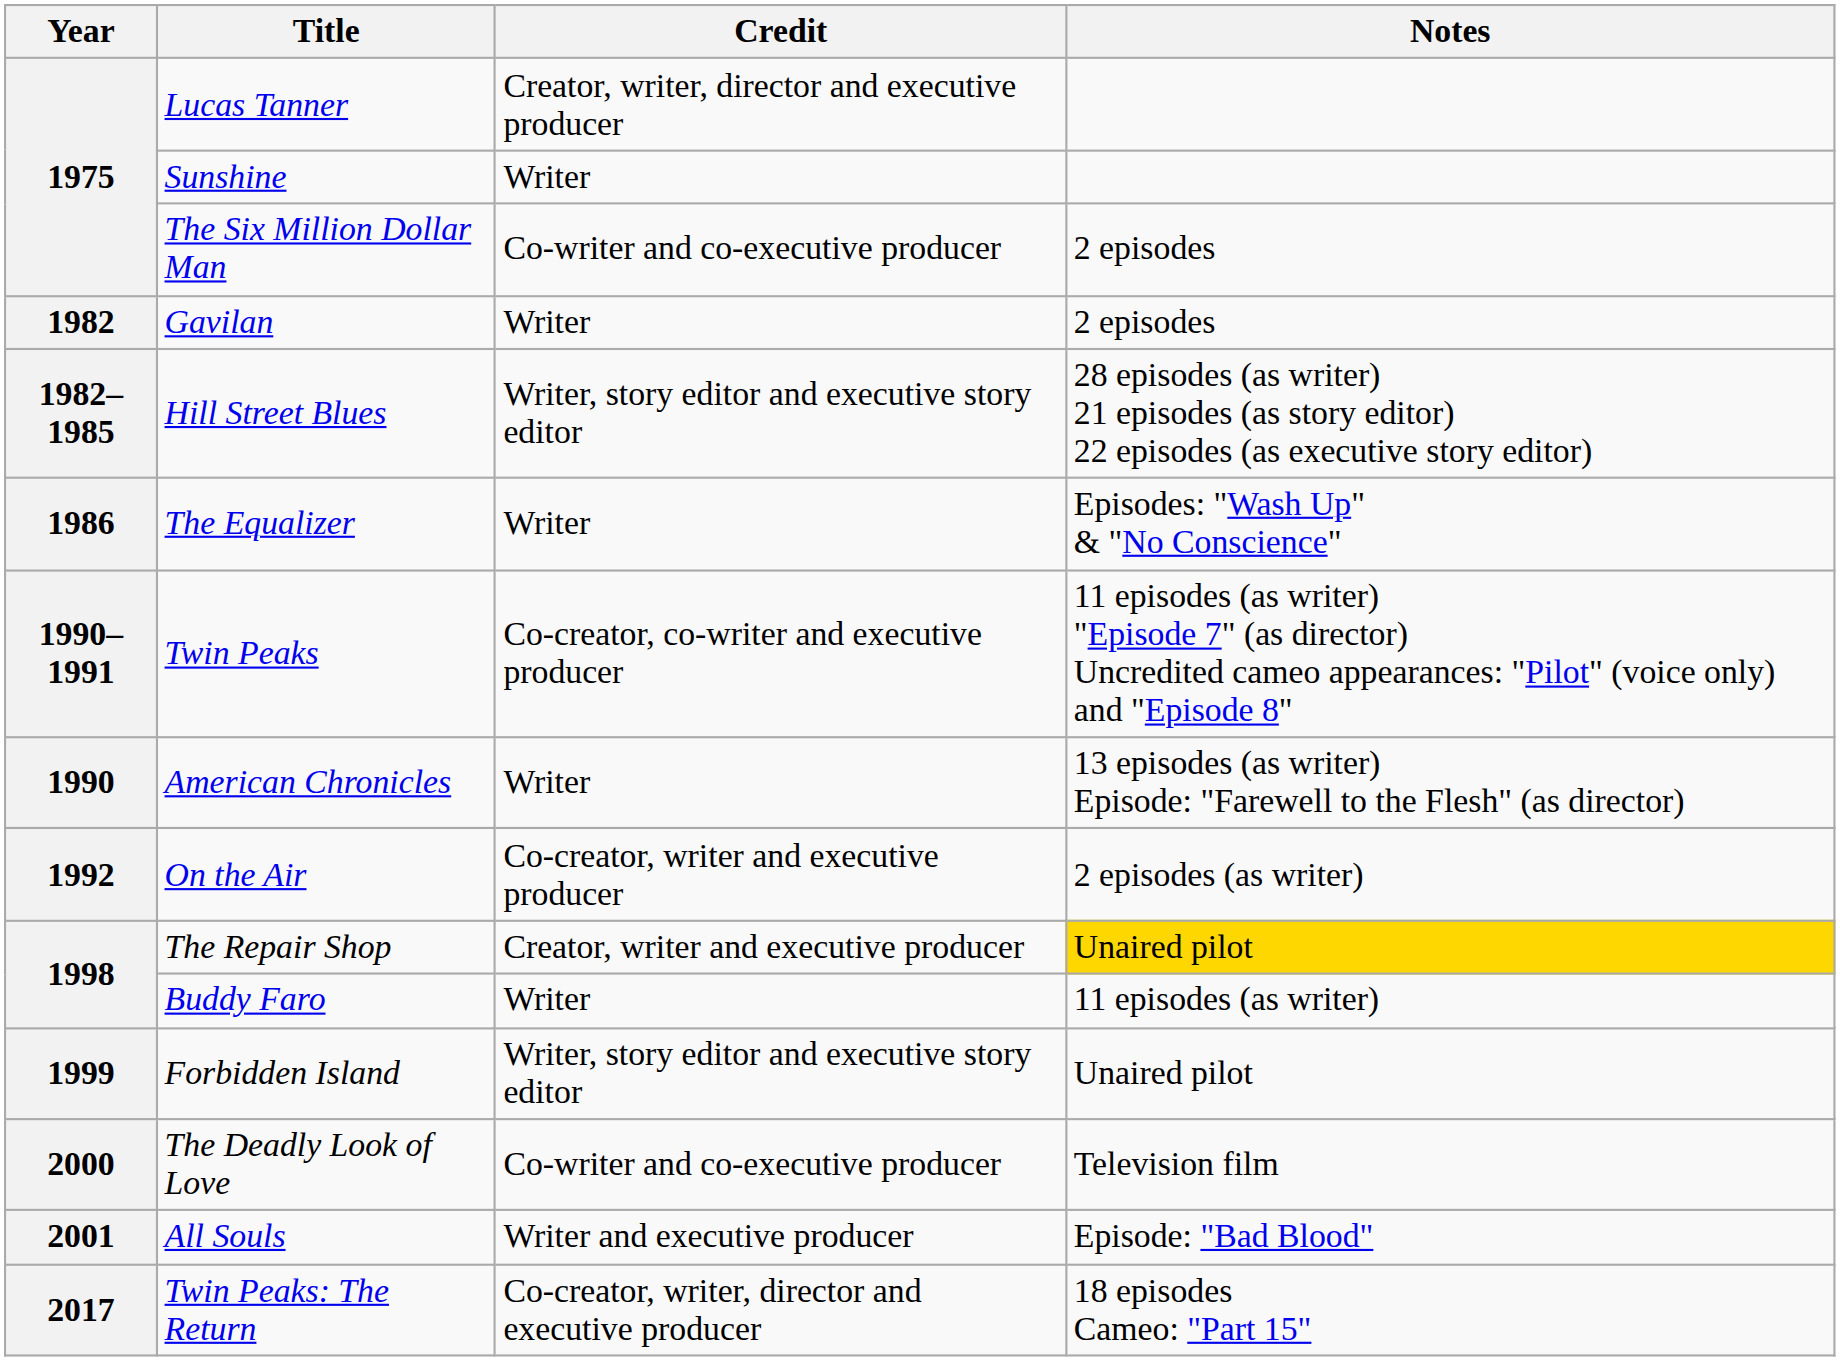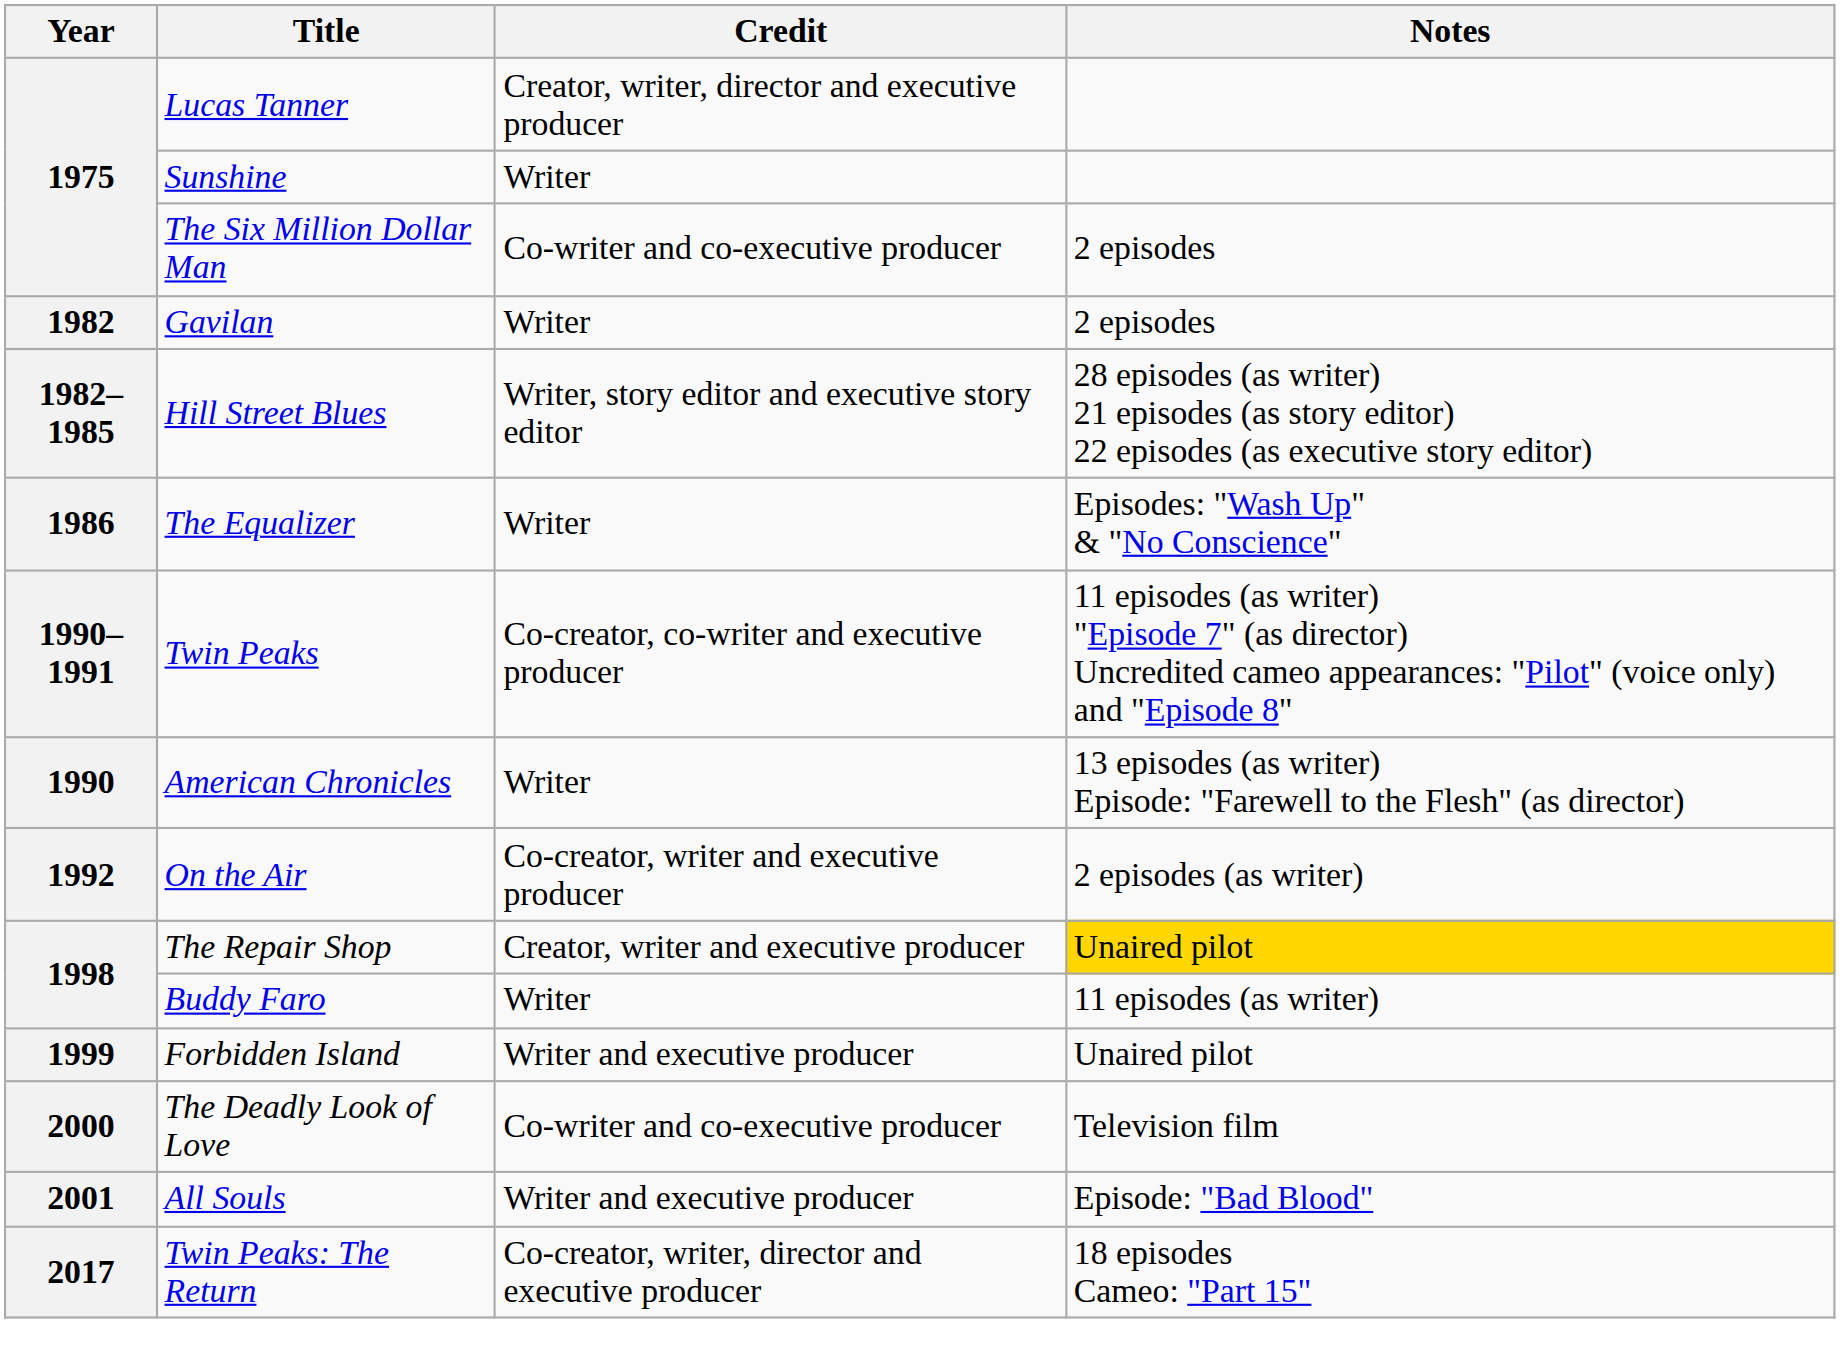Forbidden Island | Credit: Writer, story editor and executive story editor -> Writer and executive producer
